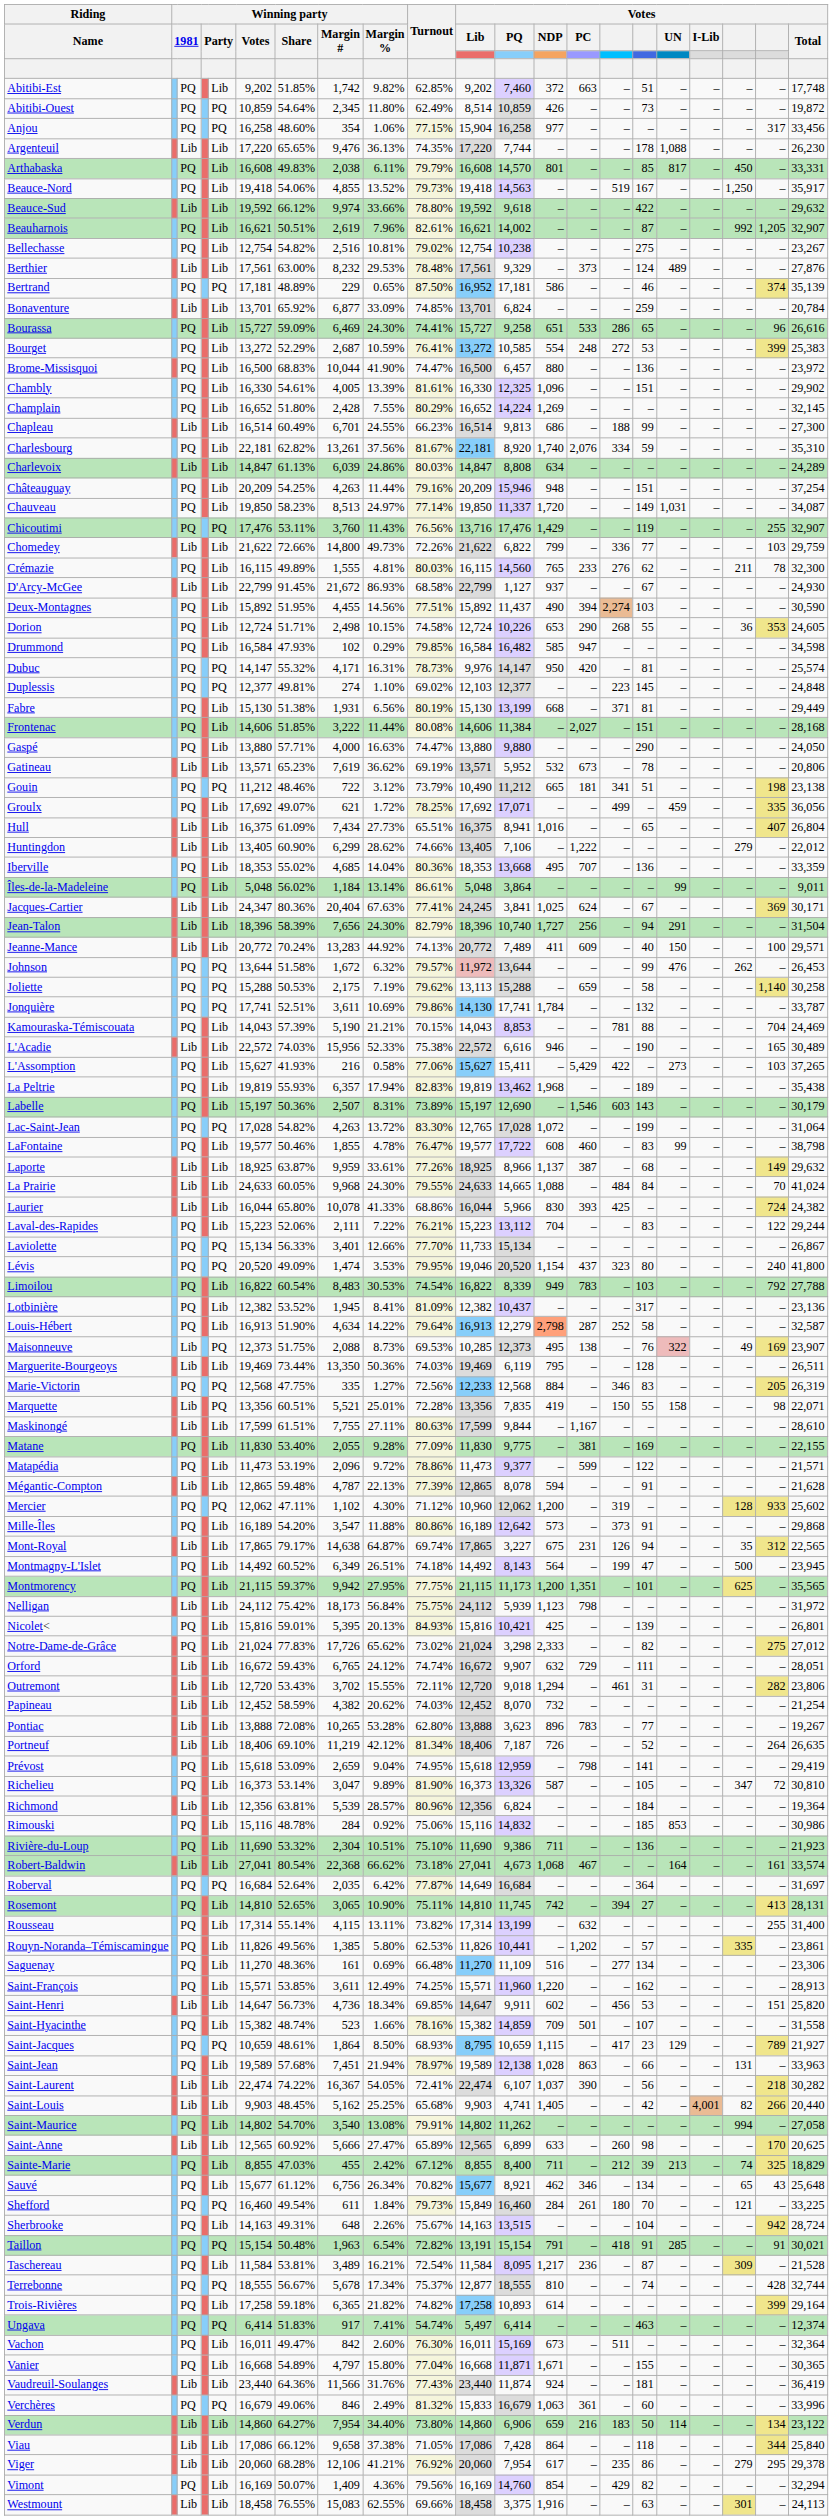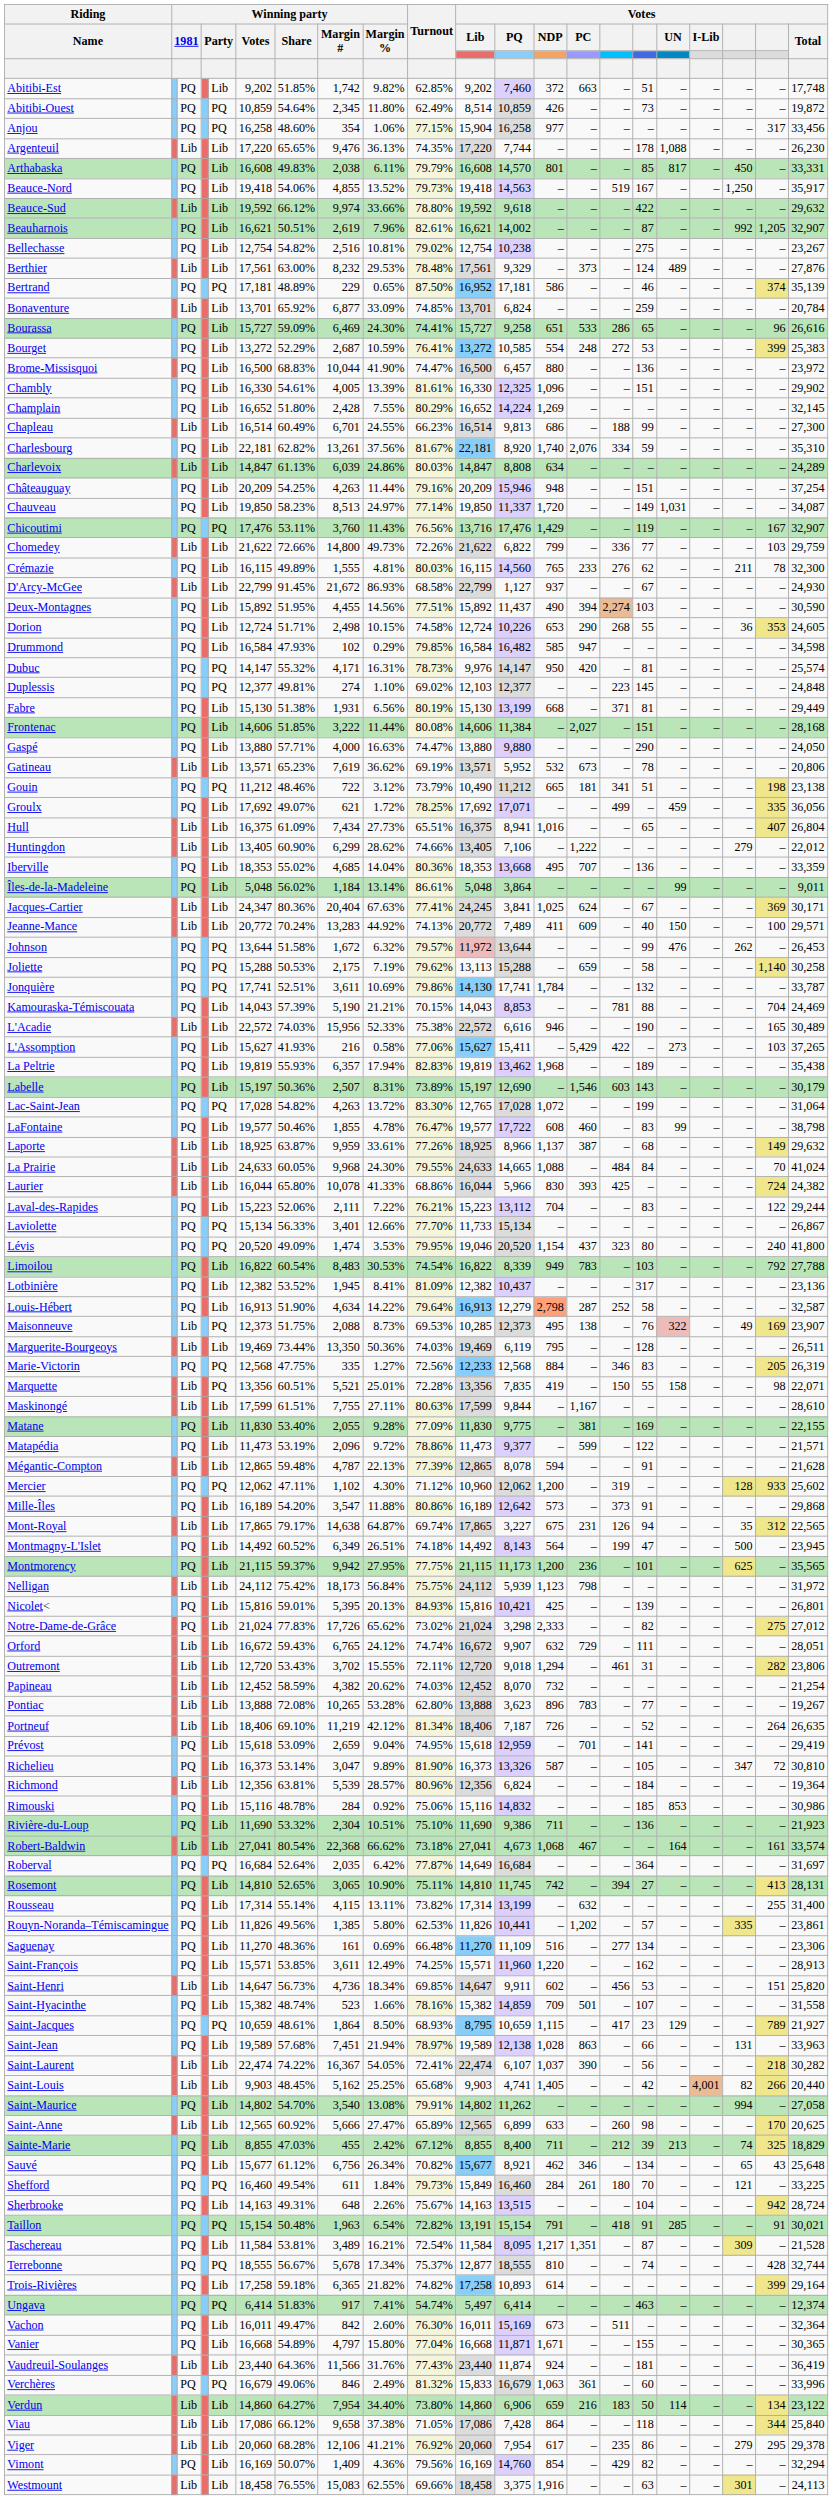Chicoutimi | column 20: 255 -> 167
- row: Jean-Talon | Lib | Lib | 18,396 | 58.39% | 7,656 | 24.30% | 82.79% | 18,396 | 10,740 | 1,727 | 256 | – | 94 | 291 | – | – | – | 31,504
Montmorency | Votes / PC: 1,351 -> 236
Prévost | Votes / PC: 798 -> 701
Taschereau | Votes / PC: 236 -> 1,351
